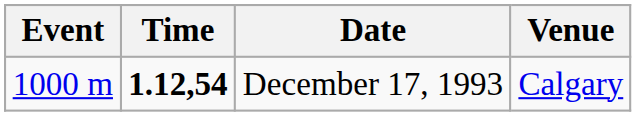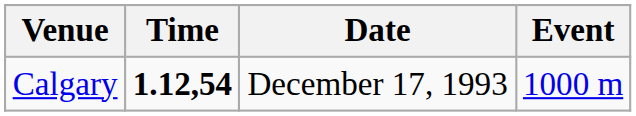columns swapped: Event <-> Venue
